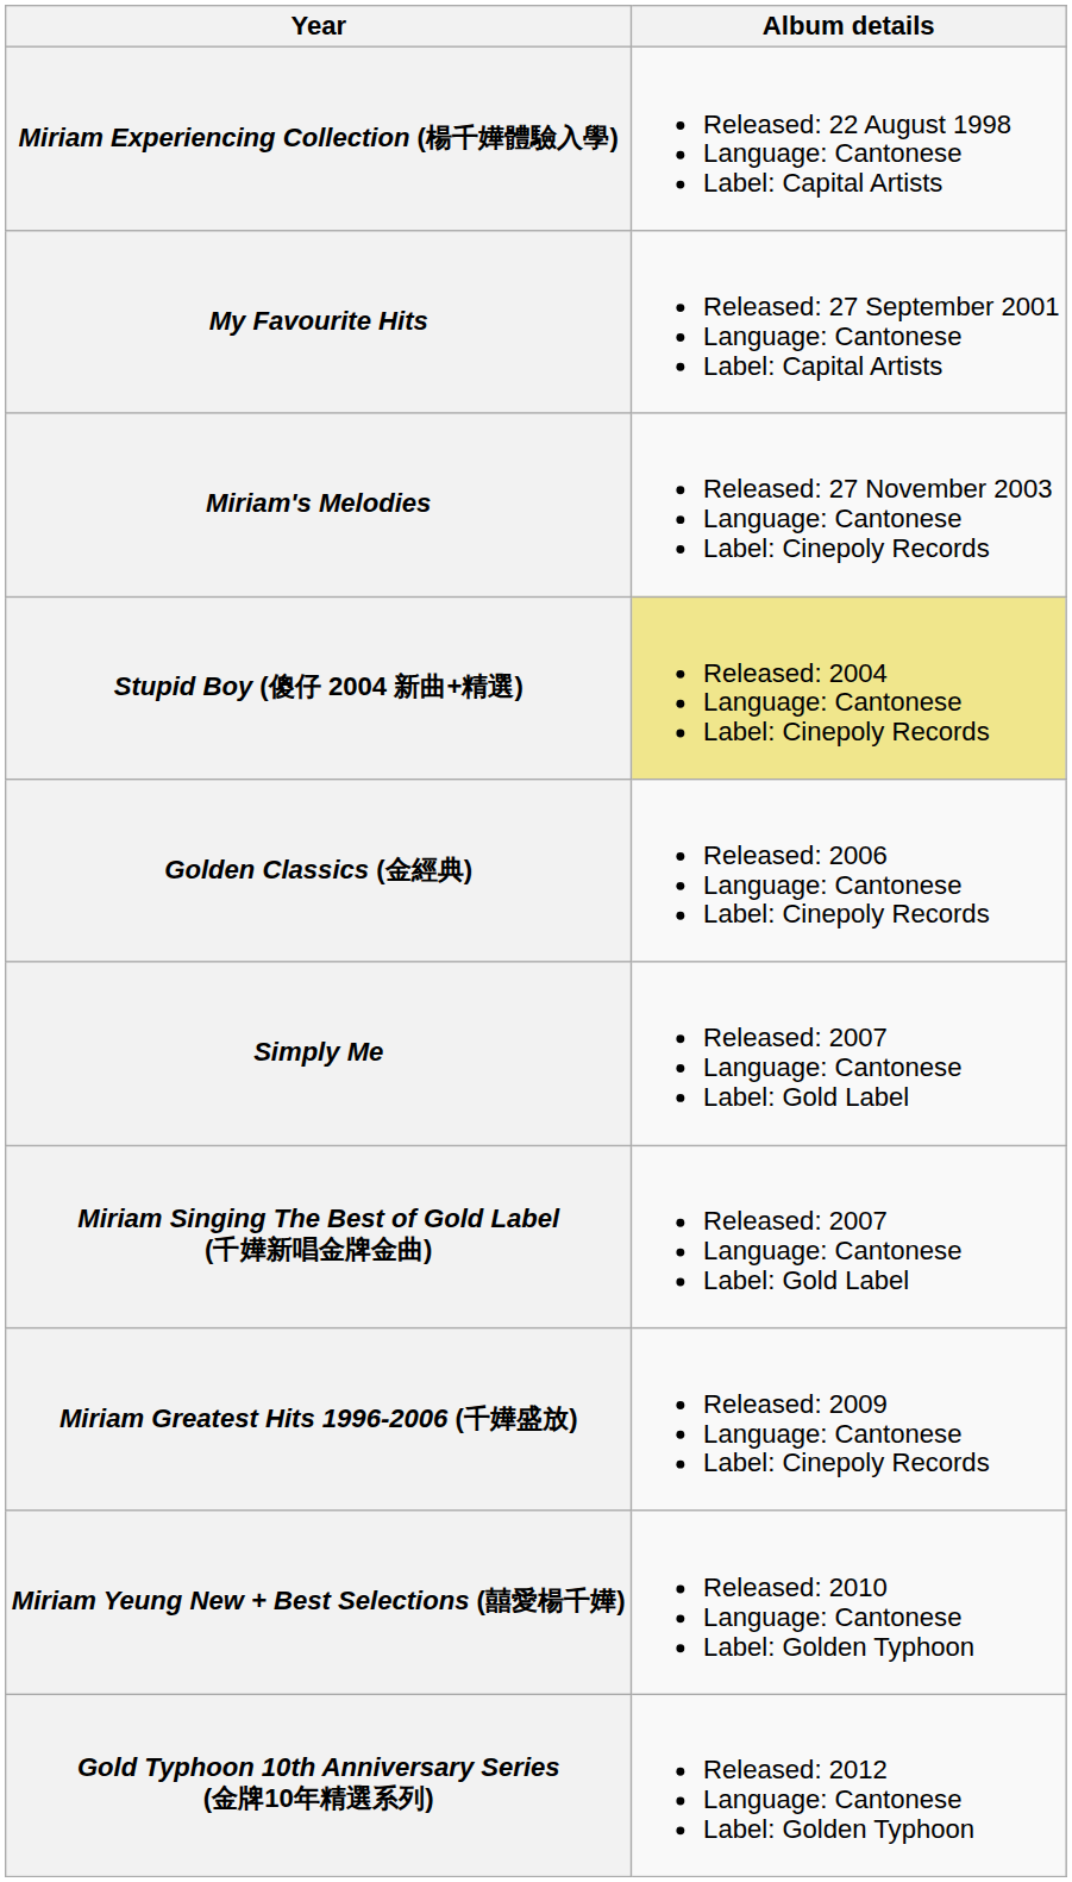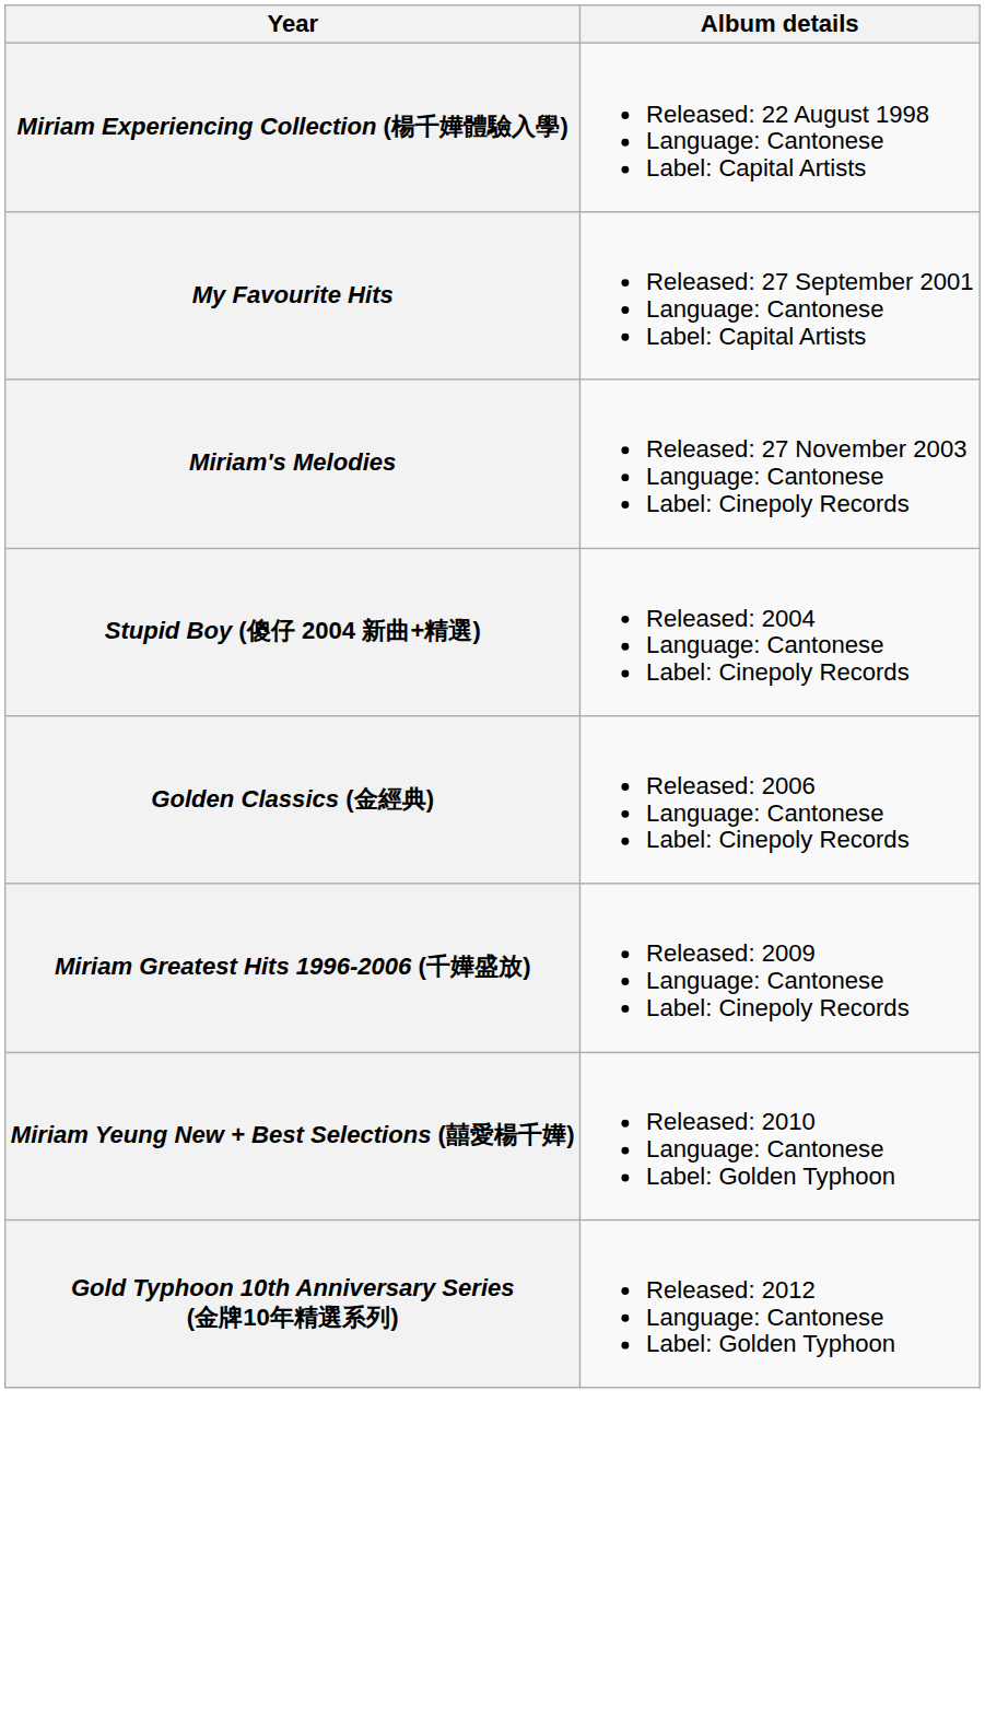Stupid Boy (傻仔 2004 新曲+精選) | Album details: khaki background -> no background
- row: Simply Me | Released: 2007 Language: Cantonese Label: Gold Label
- row: Miriam Singing The Best of Gold Label (千嬅新唱金牌金曲) | Released: 2007 Language: Cantonese Label: Gold Label
